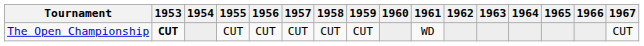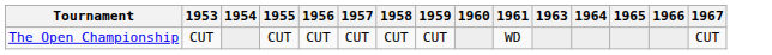- column: 1962
The Open Championship | 1953: bold -> normal
